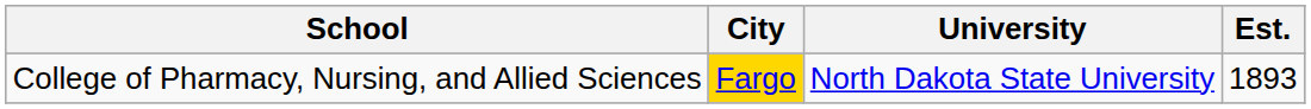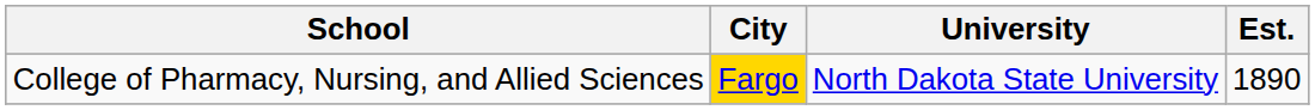College of Pharmacy, Nursing, and Allied Sciences | Est.: 1893 -> 1890
